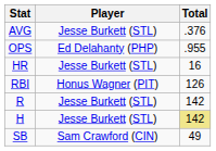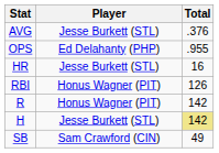R | Player: Jesse Burkett (STL) -> Honus Wagner (PIT)
